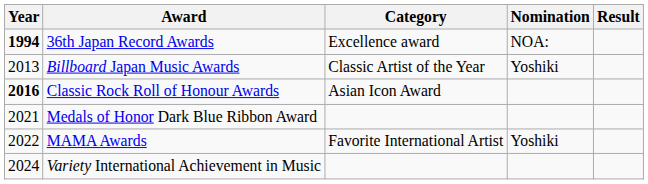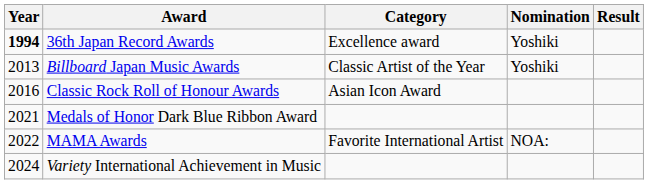36th Japan Record Awards | Nomination: NOA: -> Yoshiki
Classic Rock Roll of Honour Awards | Year: bold -> normal
MAMA Awards | Nomination: Yoshiki -> NOA:
